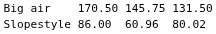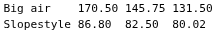Slopestyle | column 3: 86.00 -> 86.80
Slopestyle | column 5: 60.96 -> 82.50
